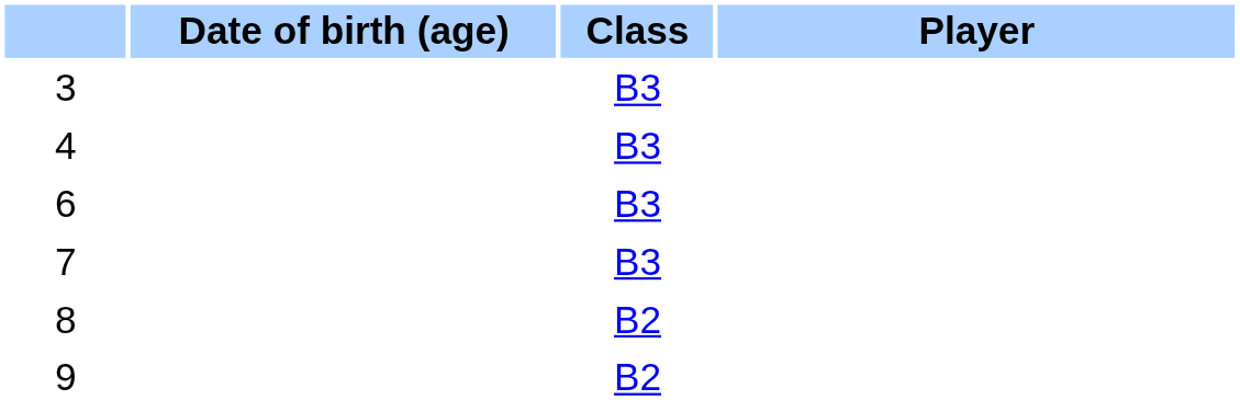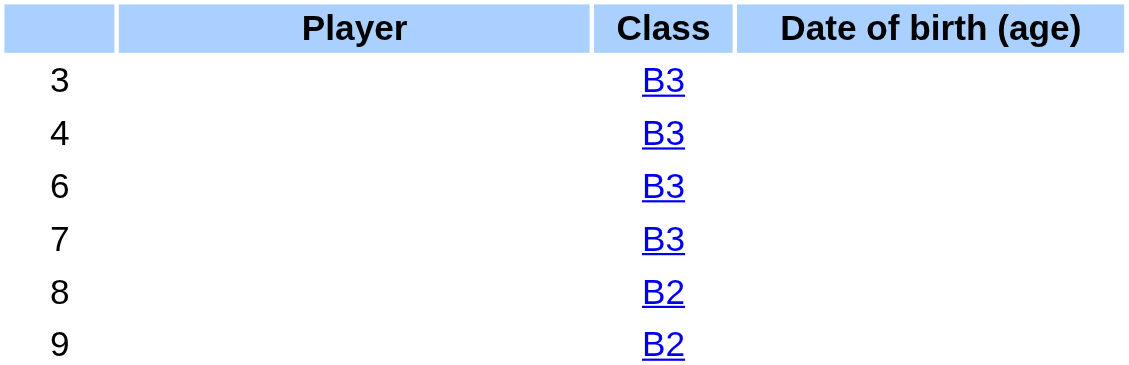columns swapped: Player <-> Date of birth (age)
